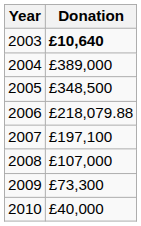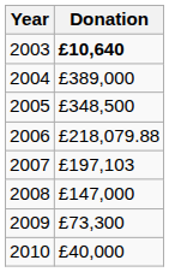2007 | Donation: £197,100 -> £197,103
2008 | Donation: £107,000 -> £147,000
